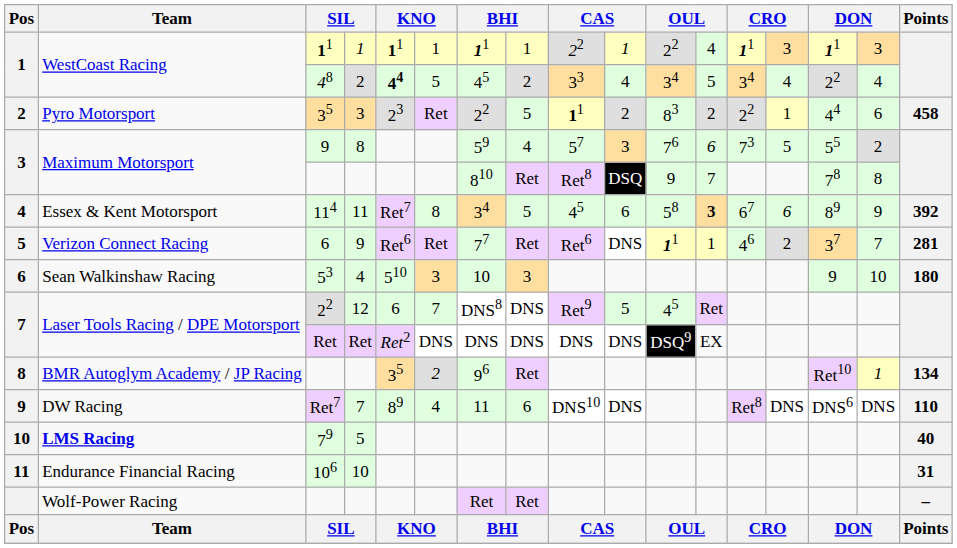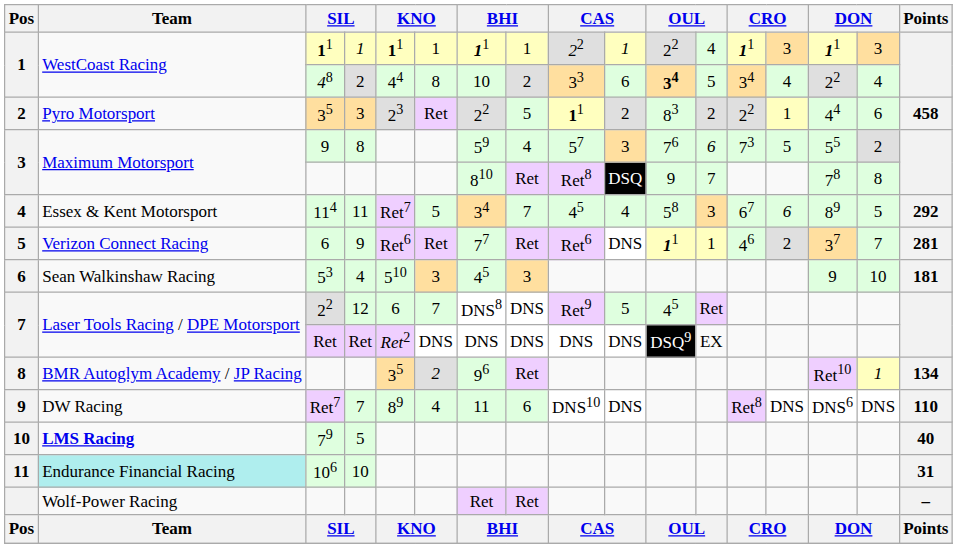48 | column 5: bold -> normal
48 | column 6: 5 -> 8
48 | column 7: 45 -> 10
48 | column 10: 4 -> 6
48 | column 11: normal -> bold
114 | column 6: 8 -> 5
114 | column 8: 5 -> 7
114 | column 10: 6 -> 4
114 | column 12: bold -> normal
114 | column 16: 9 -> 5
114 | Points: 392 -> 292
53 | column 7: 10 -> 45
53 | Points: 180 -> 181
106 | Team: no background -> paleturquoise background
